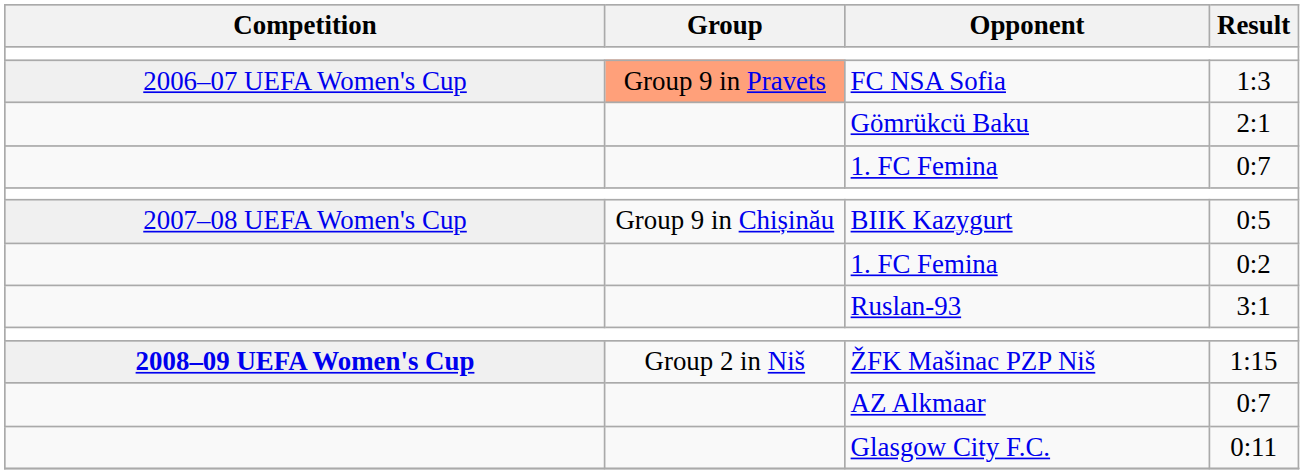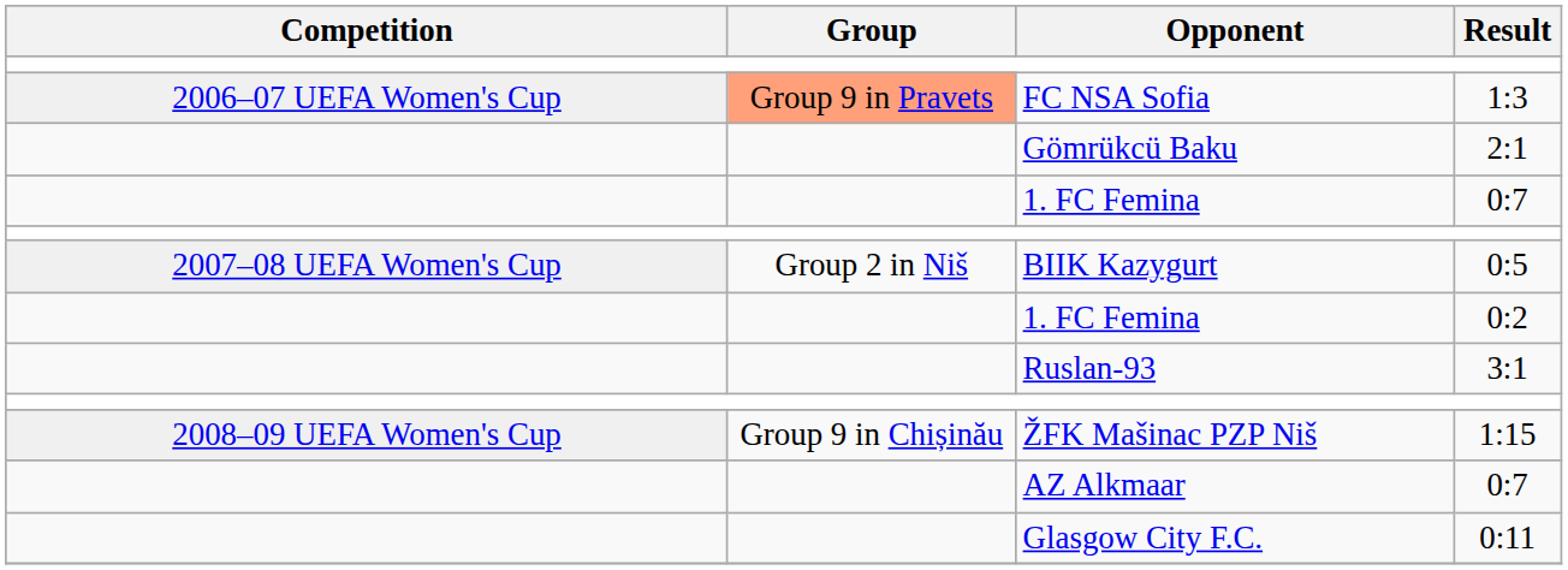BIIK Kazygurt | Group: Group 9 in Chișinău -> Group 2 in Niš
ŽFK Mašinac PZP Niš | Competition: bold -> normal
ŽFK Mašinac PZP Niš | Group: Group 2 in Niš -> Group 9 in Chișinău
